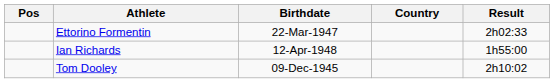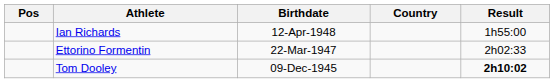rows swapped: Ian Richards <-> Ettorino Formentin
Tom Dooley | Result: normal -> bold
